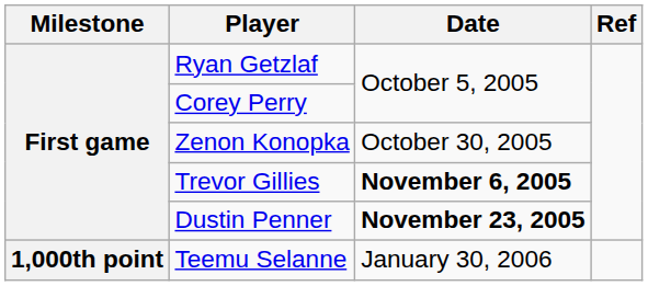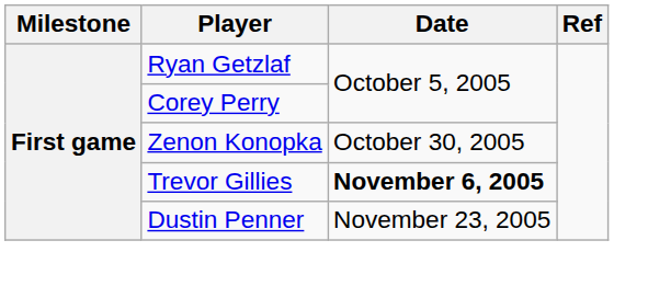Dustin Penner | Date: bold -> normal
- row: 1,000th point | Teemu Selanne | January 30, 2006
